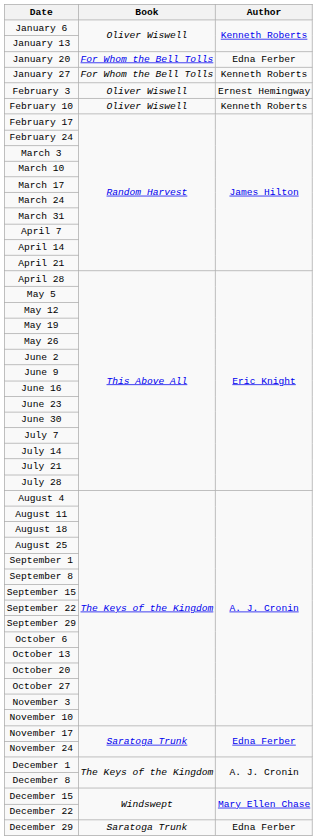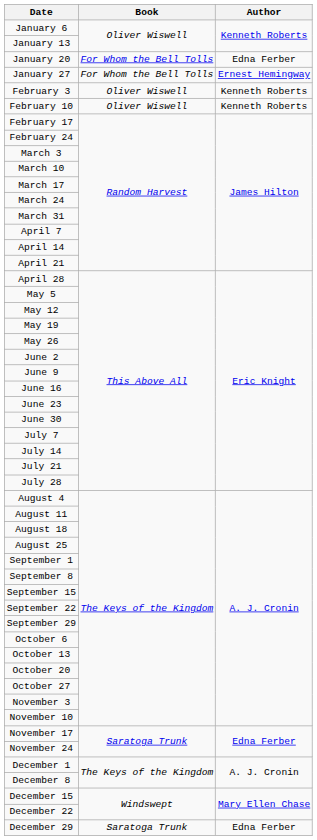January 27 | Author: Kenneth Roberts -> Ernest Hemingway
February 3 | Author: Ernest Hemingway -> Kenneth Roberts
